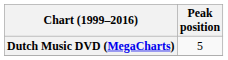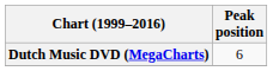Dutch Music DVD (MegaCharts) | Peak position: 5 -> 6
